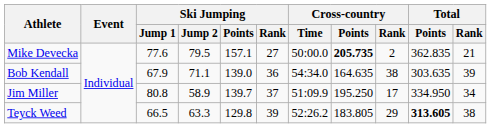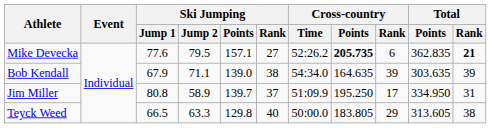Mike Devecka | Cross-country / Time: 50:00.0 -> 52:26.2
Mike Devecka | Cross-country / Rank: 2 -> 6
Mike Devecka | Total / Rank: normal -> bold
Bob Kendall | Ski Jumping / Rank: 36 -> 38
Bob Kendall | Cross-country / Rank: 38 -> 39
Jim Miller | Total / Rank: 34 -> 31
Teyck Weed | Ski Jumping / Rank: 39 -> 40
Teyck Weed | Cross-country / Time: 52:26.2 -> 50:00.0
Teyck Weed | Total / Points: bold -> normal
